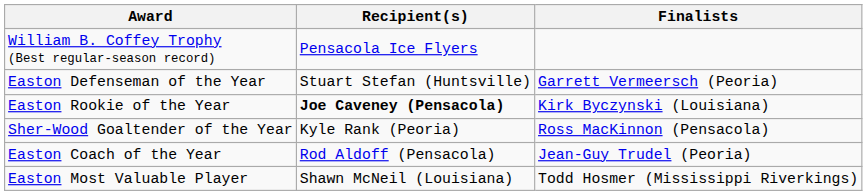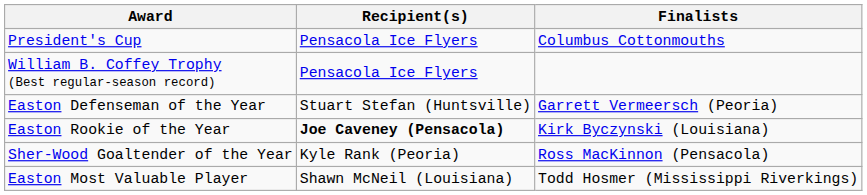+ row: President's Cup | Pensacola Ice Flyers | Columbus Cottonmouths
- row: Easton Coach of the Year | Rod Aldoff (Pensacola) | Jean-Guy Trudel (Peoria)
